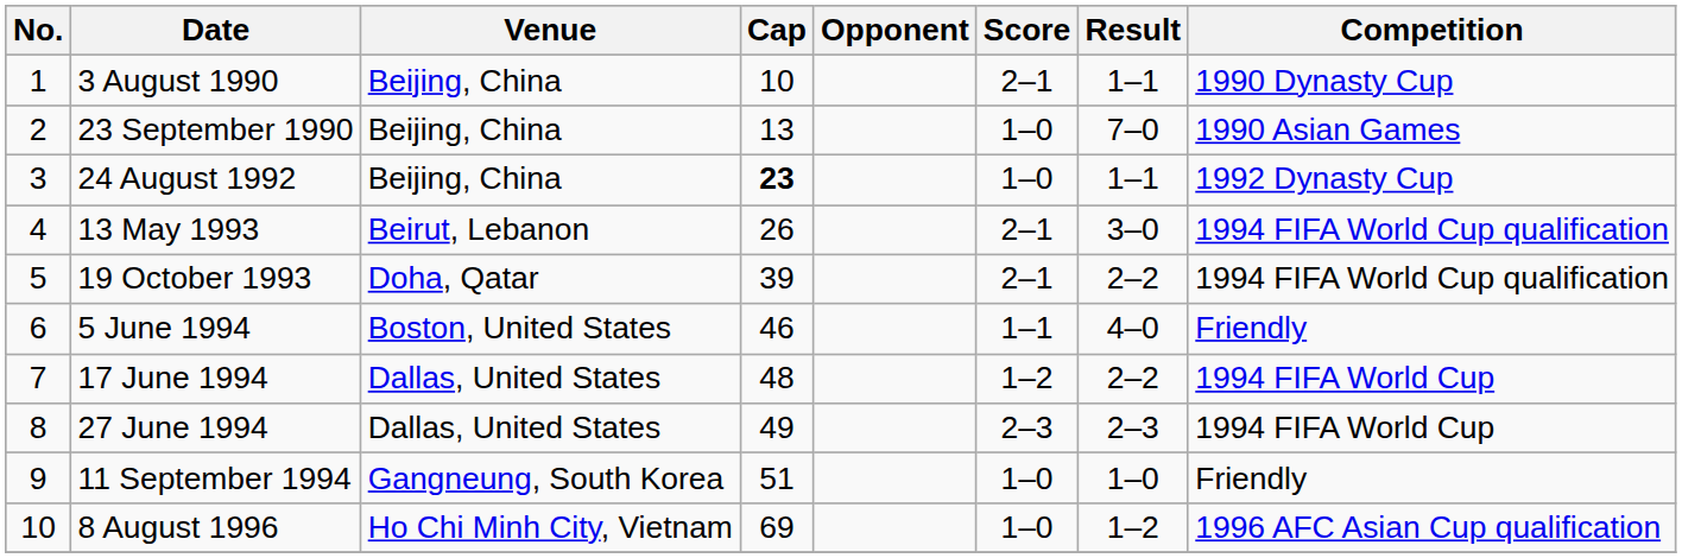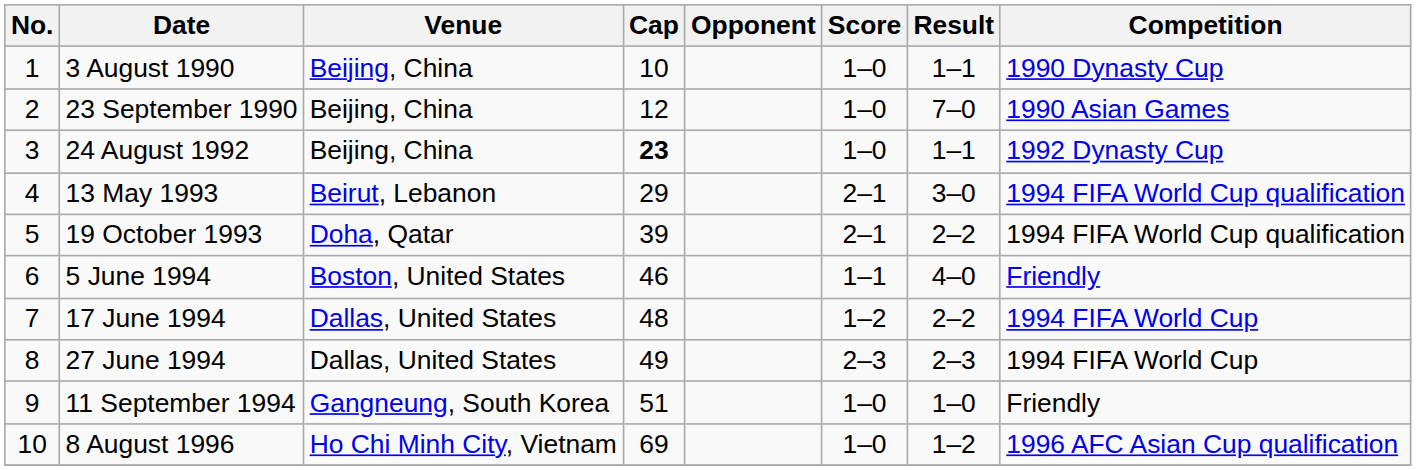3 August 1990 | Score: 2–1 -> 1–0
23 September 1990 | Cap: 13 -> 12
13 May 1993 | Cap: 26 -> 29
